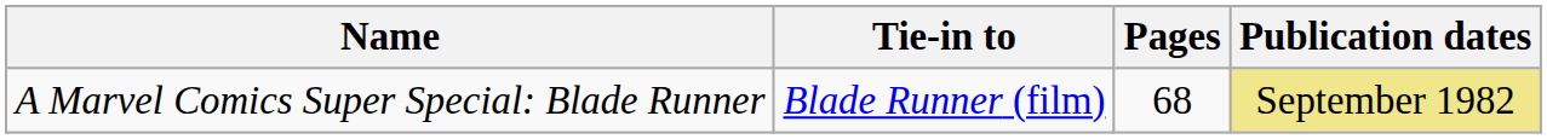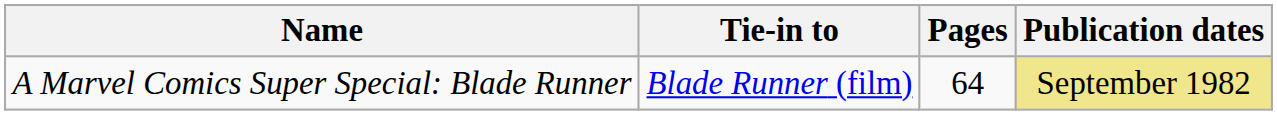A Marvel Comics Super Special: Blade Runner | Pages: 68 -> 64
